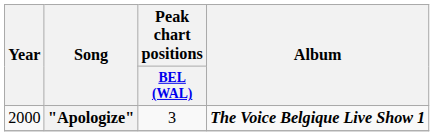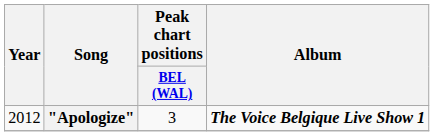"Apologize" | Year: 2000 -> 2012
